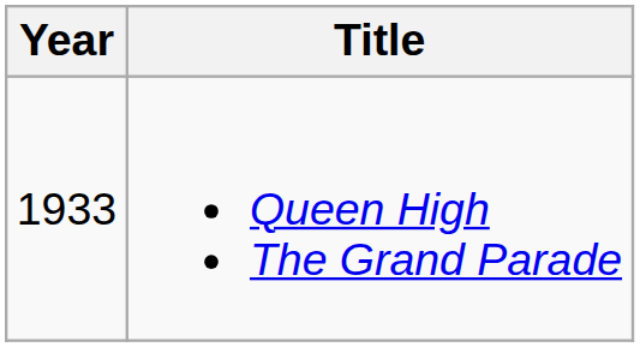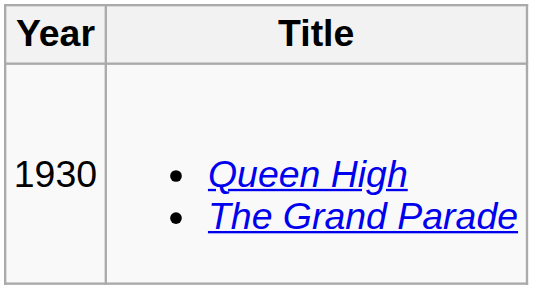Queen High The Grand Parade | Year: 1933 -> 1930
